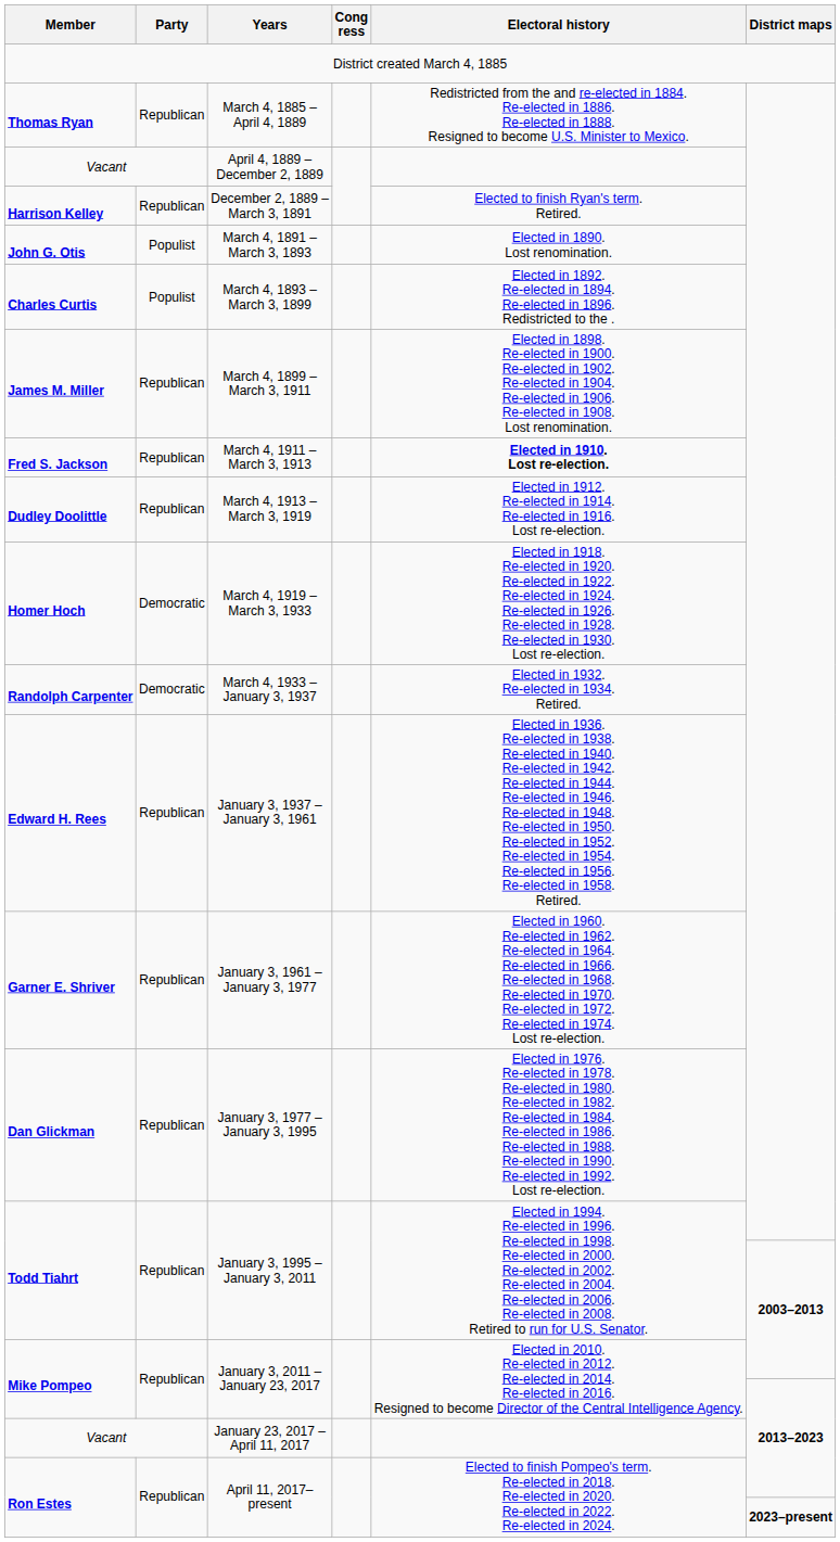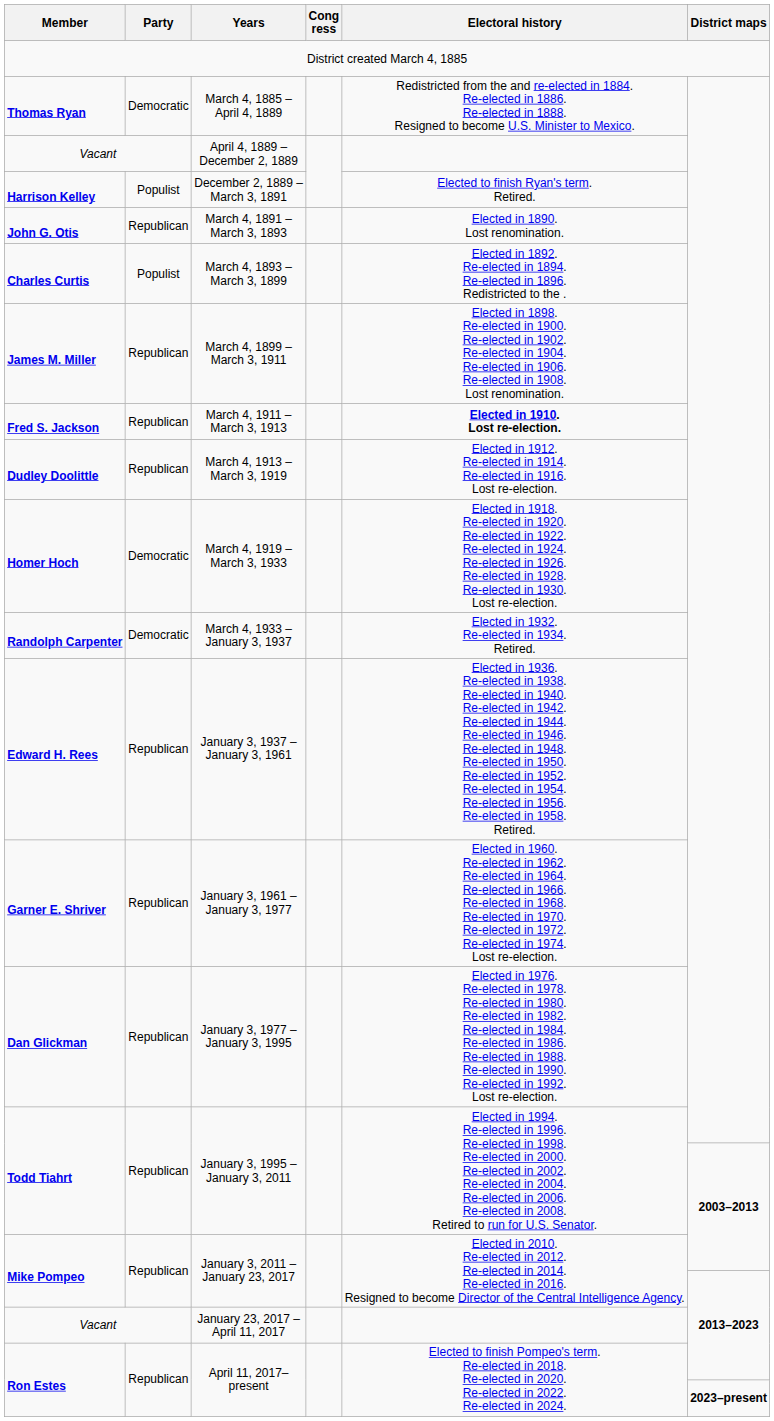March 4, 1885 – April 4, 1889 | Party: Republican -> Democratic
December 2, 1889 – March 3, 1891 | Party: Republican -> Populist
March 4, 1891 – March 3, 1893 | Party: Populist -> Republican
